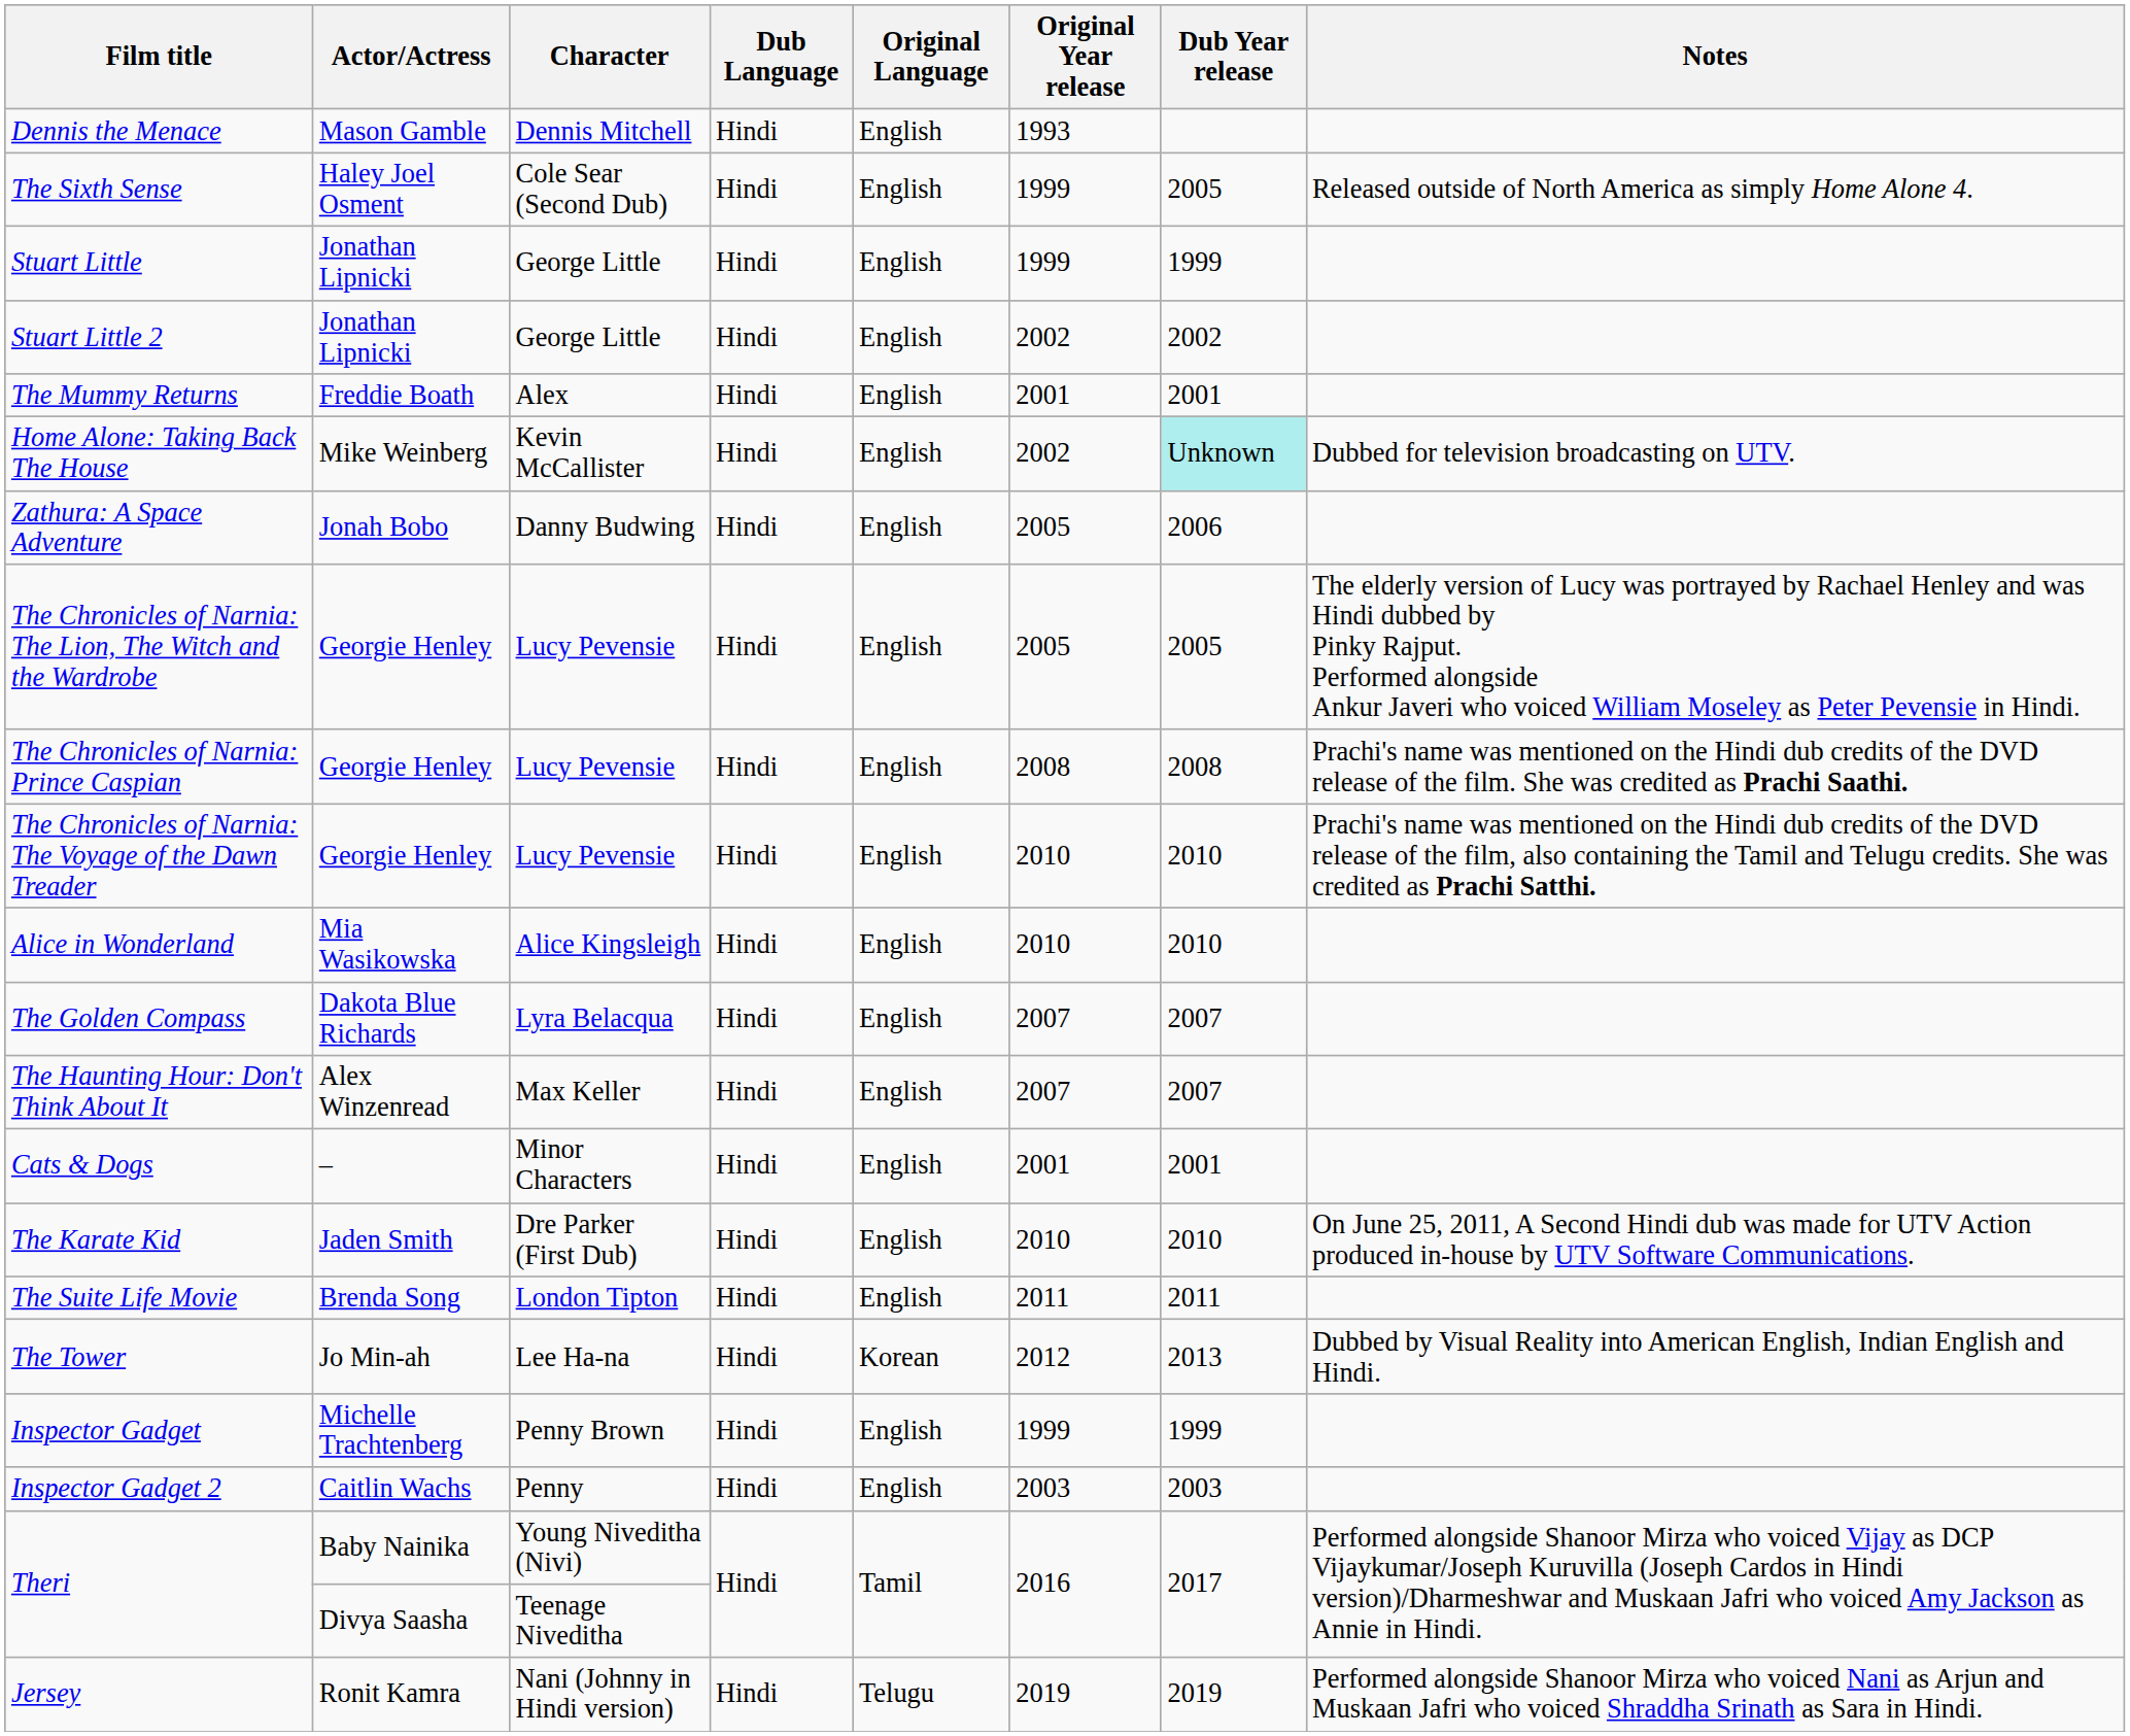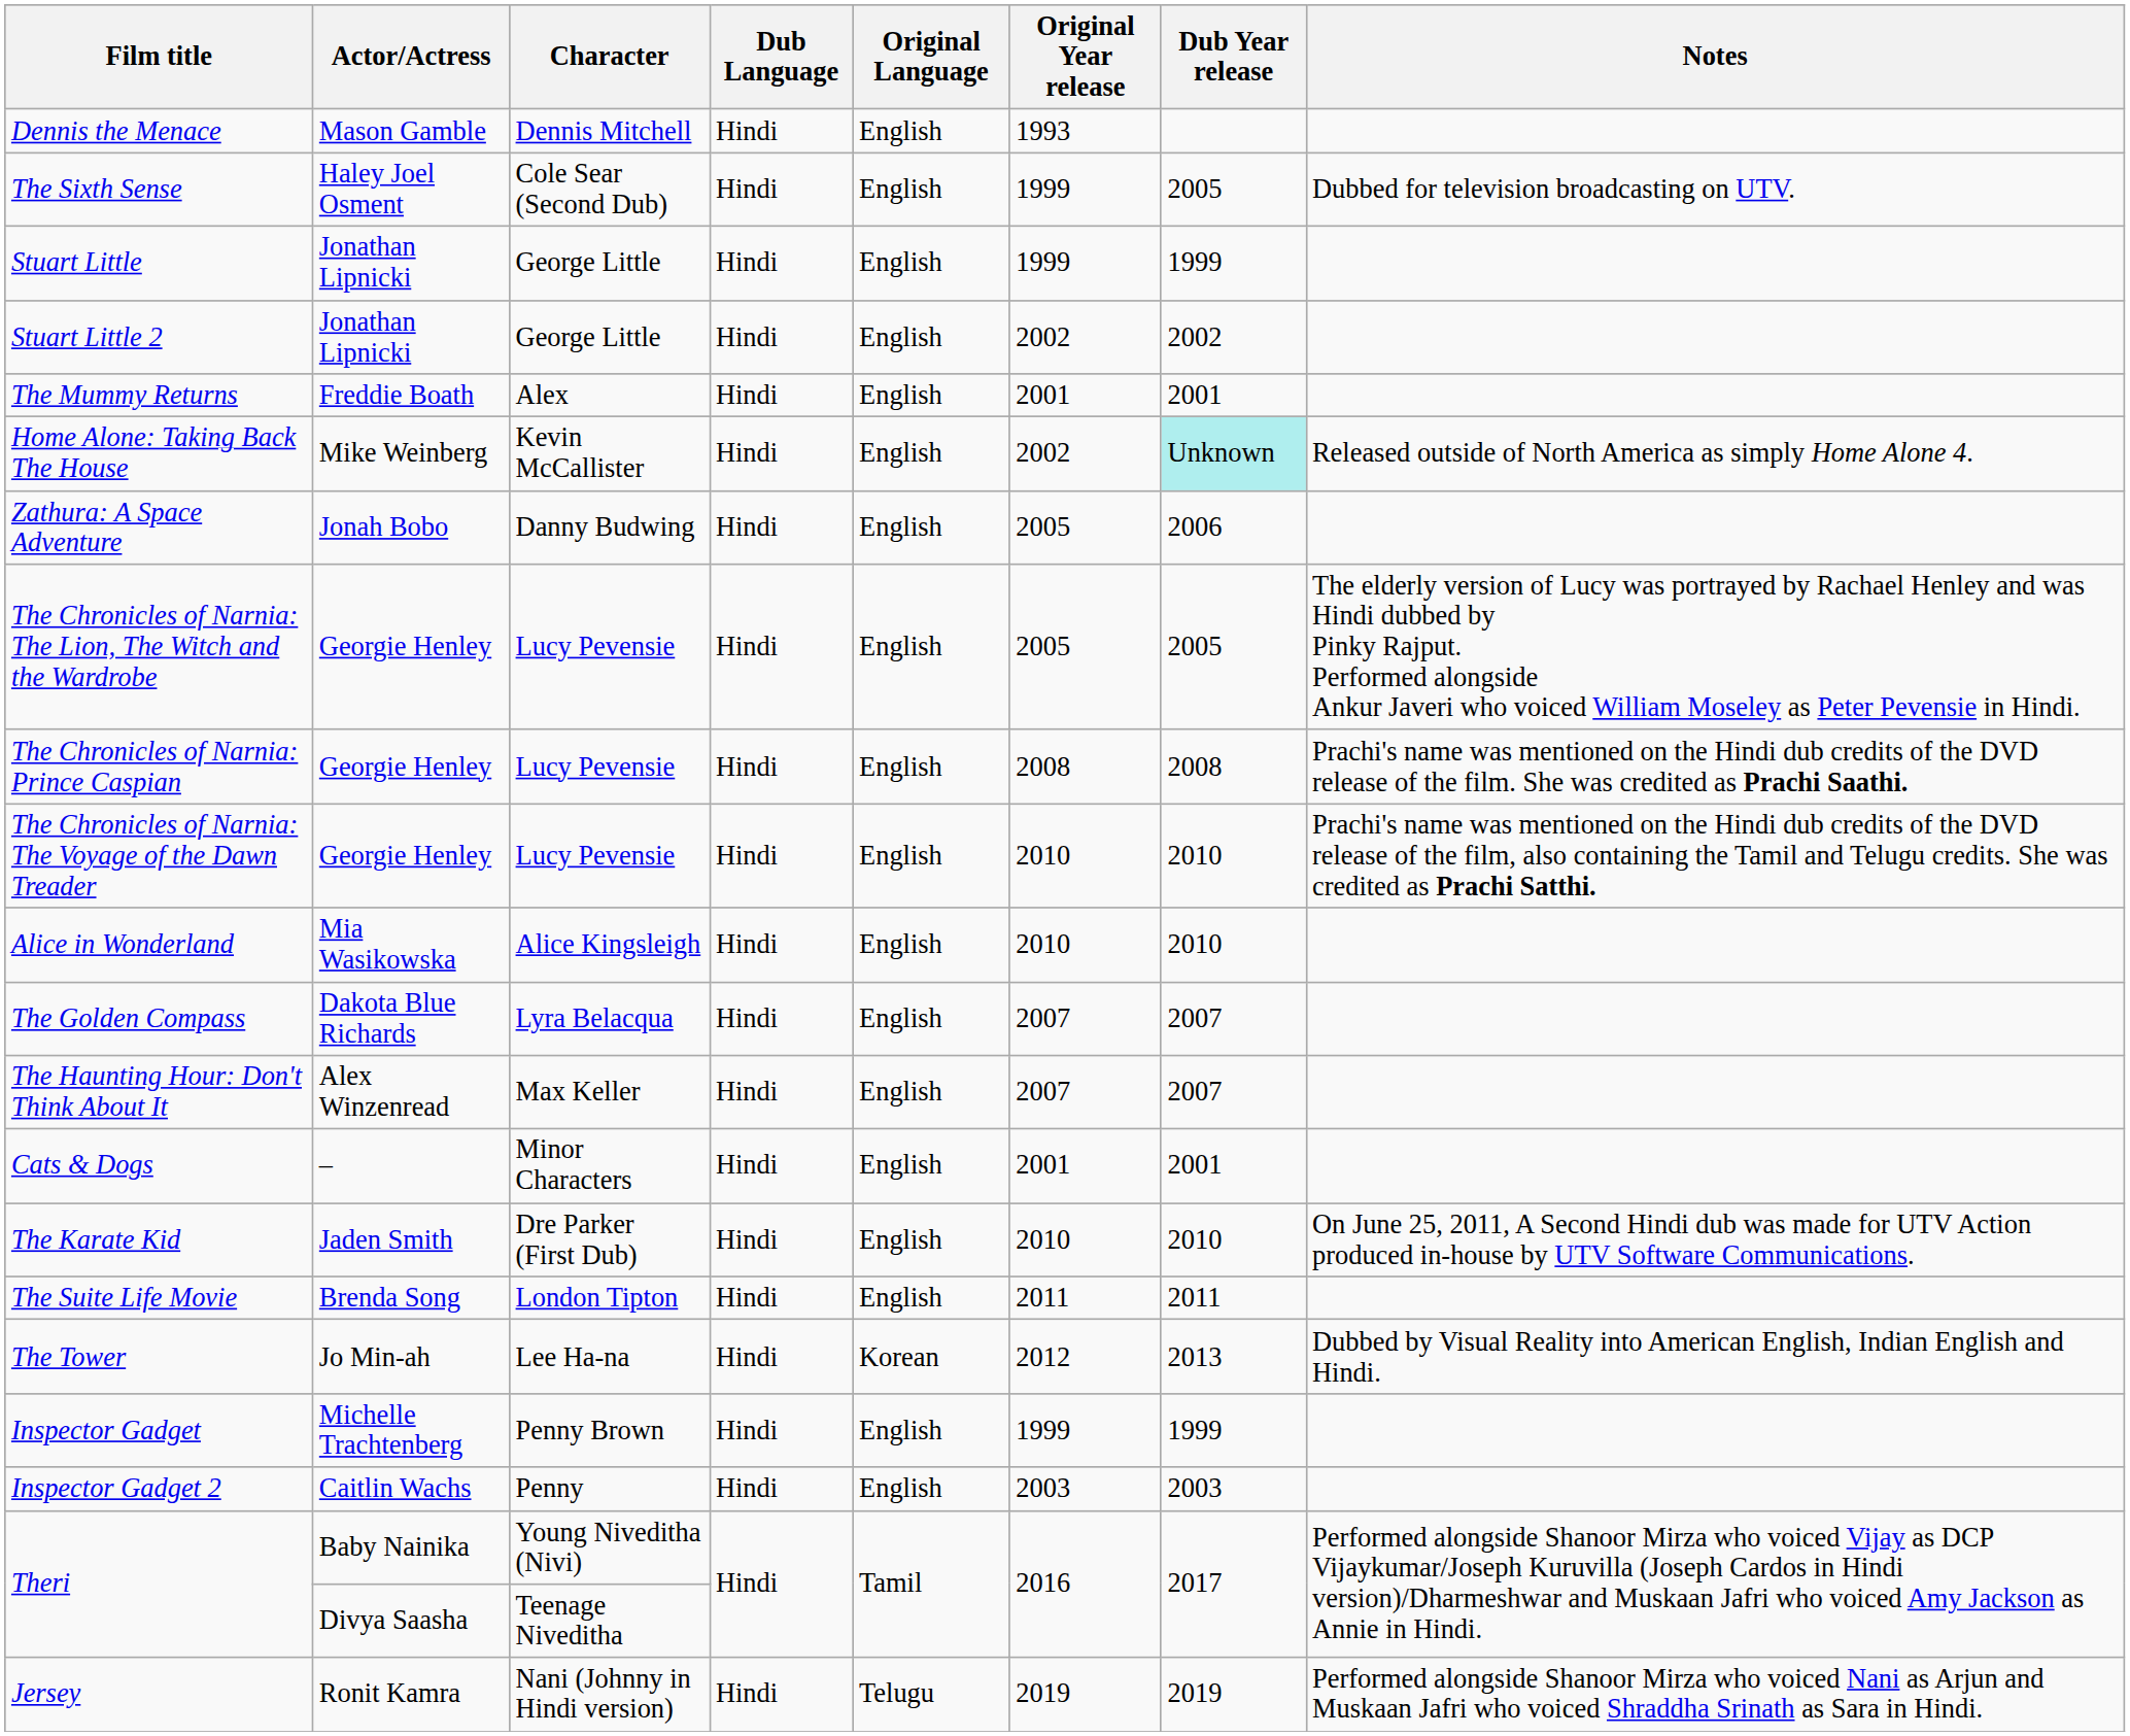The Sixth Sense | Notes: Released outside of North America as simply Home Alone 4. -> Dubbed for television broadcasting on UTV.
Home Alone: Taking Back The House | Notes: Dubbed for television broadcasting on UTV. -> Released outside of North America as simply Home Alone 4.
